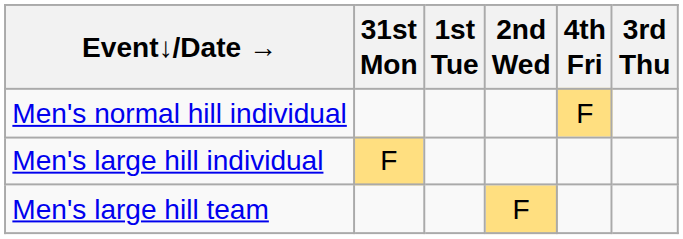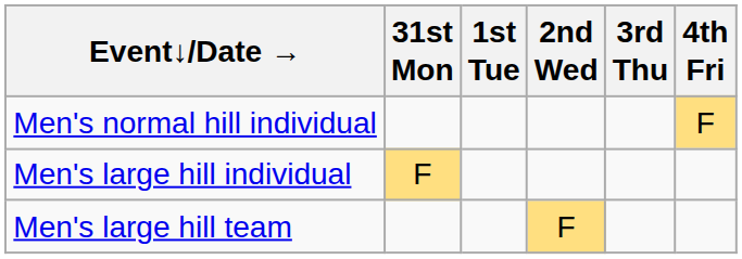columns swapped: 3rd Thu <-> 4th Fri
